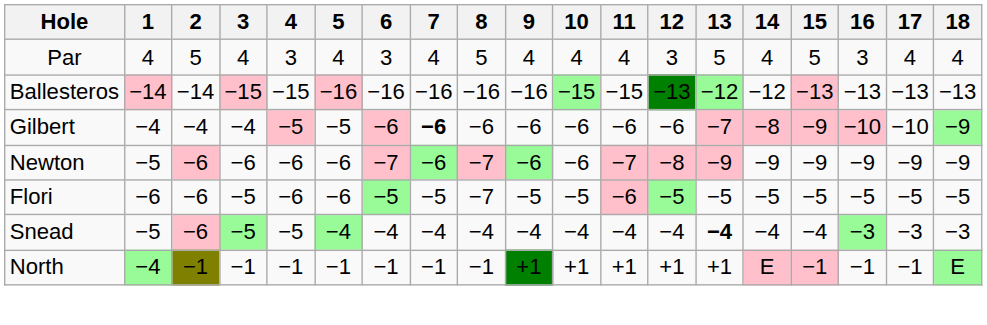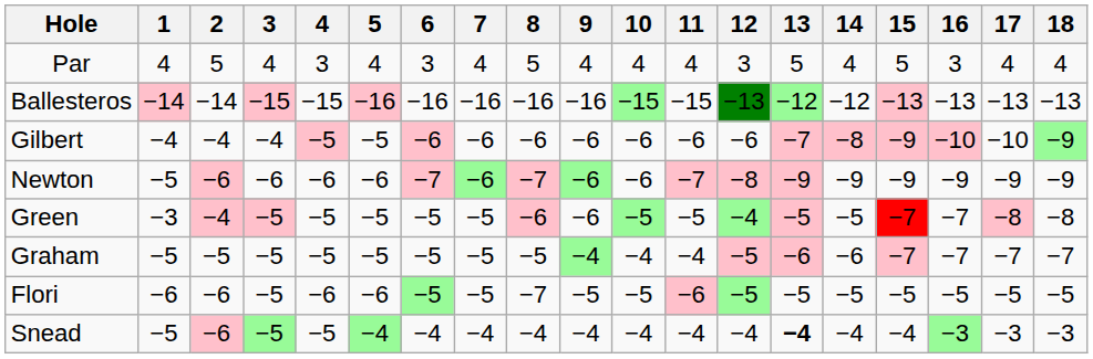Gilbert | 7: bold -> normal
+ row: Green | −3 | −4 | −5 | −5 | −5 | −5 | −5 | −6 | −6 | −5 | −5 | −4 | −5 | −5 | −7 | −7 | −8 | −8
+ row: Graham | −5 | −5 | −5 | −5 | −5 | −5 | −5 | −5 | −4 | −4 | −4 | −5 | −6 | −6 | −7 | −7 | −7 | −7
- row: North | −4 | −1 | −1 | −1 | −1 | −1 | −1 | −1 | +1 | +1 | +1 | +1 | +1 | E | −1 | −1 | −1 | E
